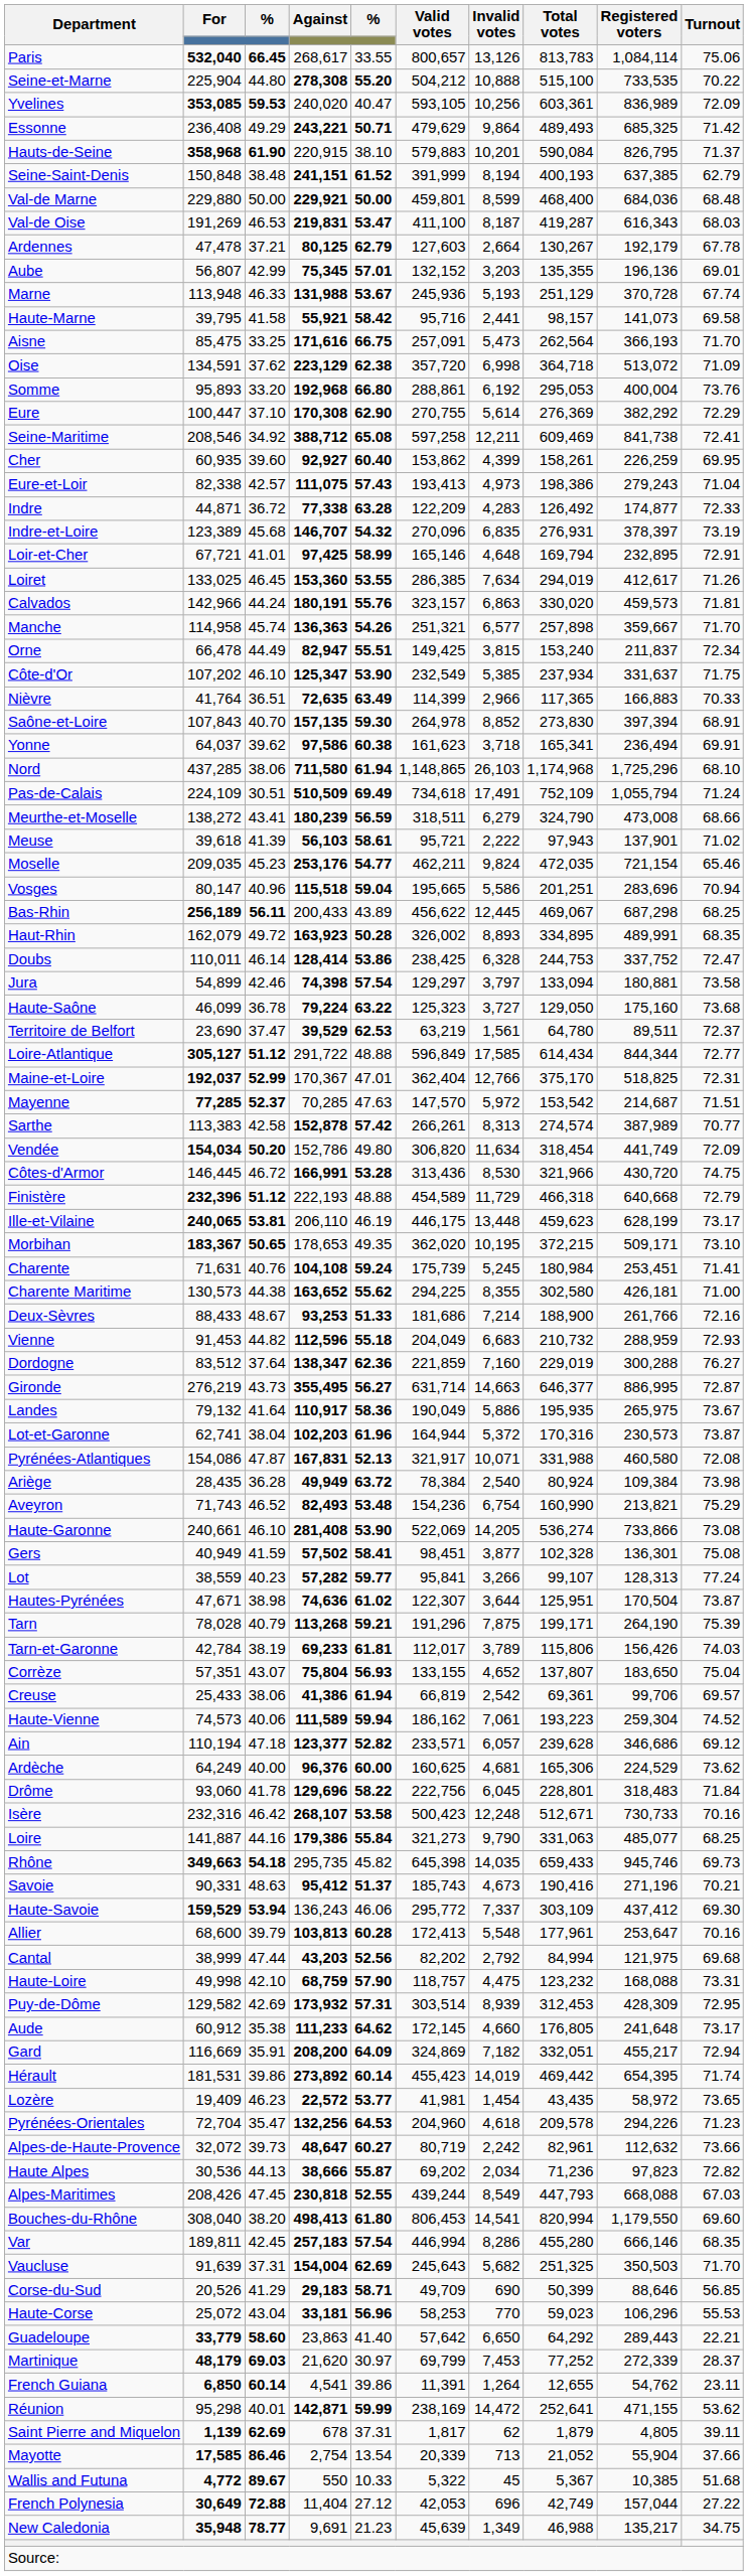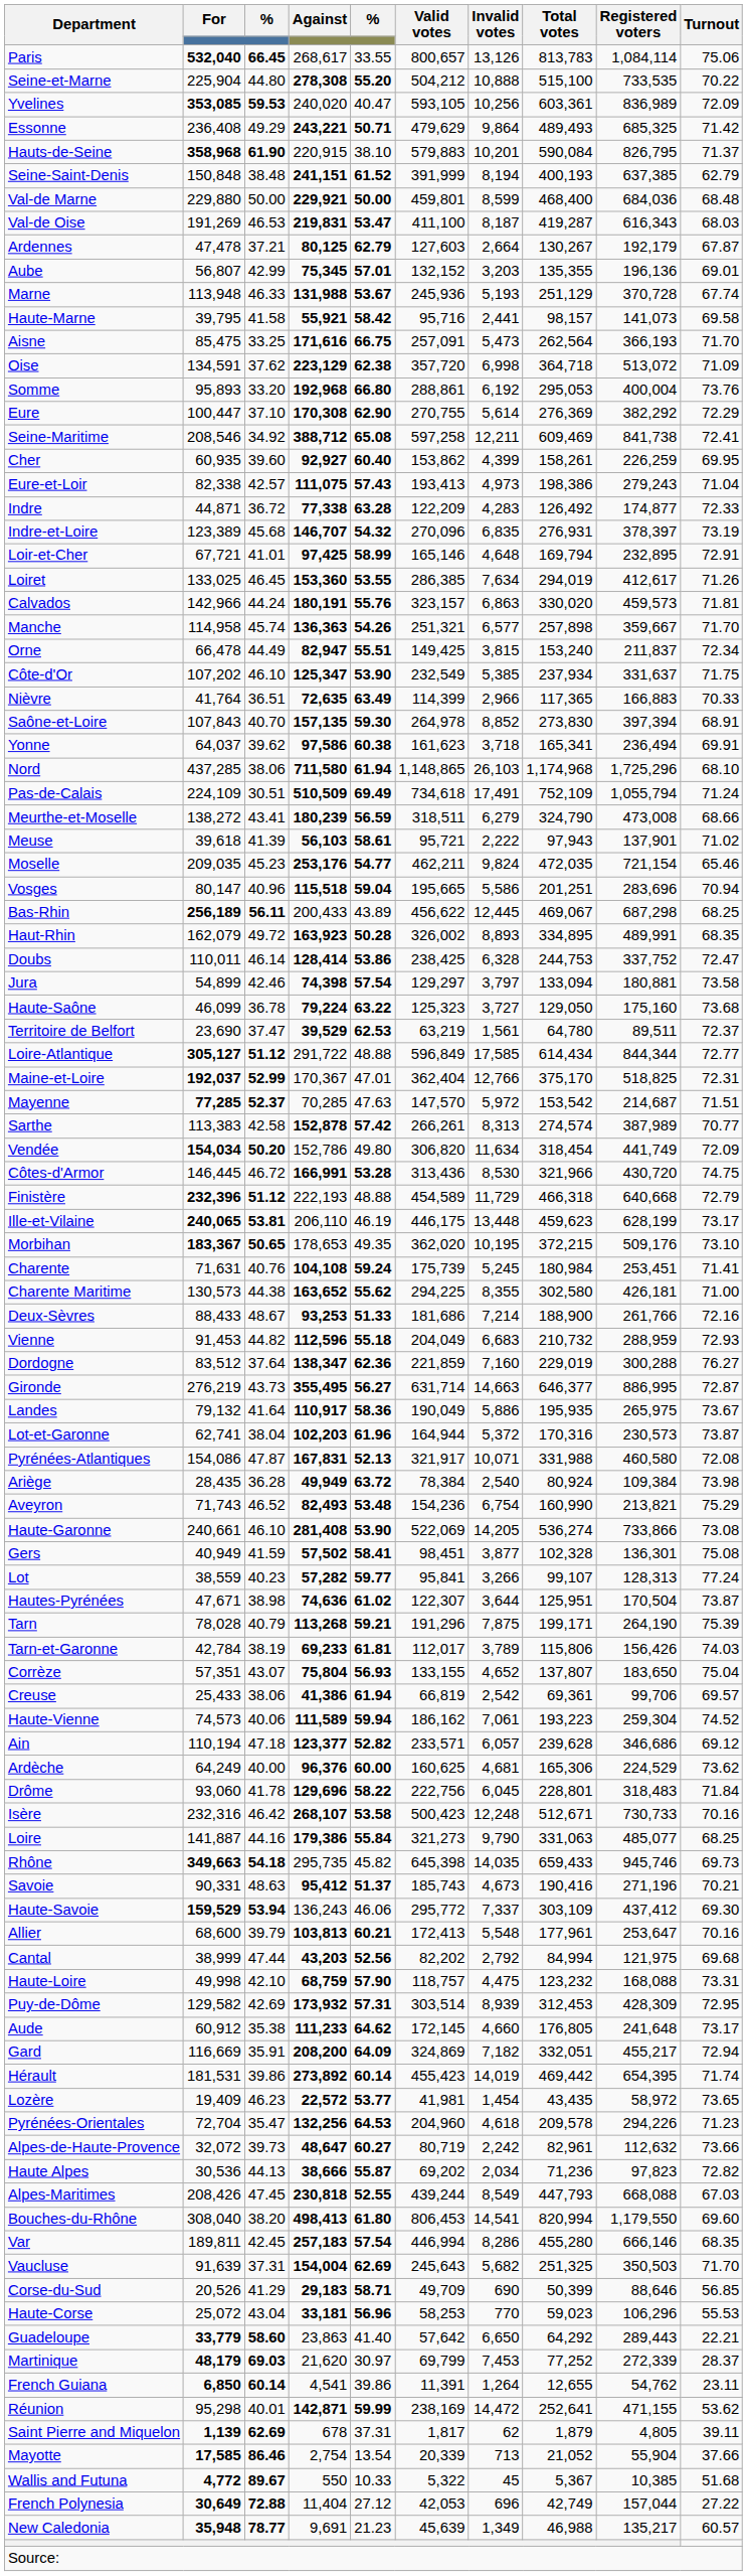Ardennes | Turnout: 67.78 -> 67.87
Morbihan | Registered voters: 509,171 -> 509,176
Allier | column 5: 60.28 -> 60.21
New Caledonia | Turnout: 34.75 -> 60.57
